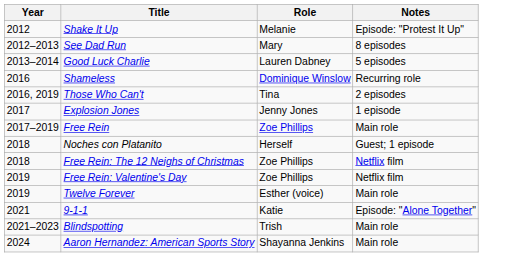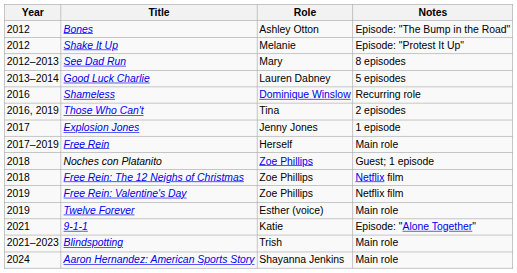+ row: 2012 | Bones | Ashley Otton | Episode: "The Bump in the Road"
Free Rein | Role: Zoe Phillips -> Herself
Noches con Platanito | Role: Herself -> Zoe Phillips
